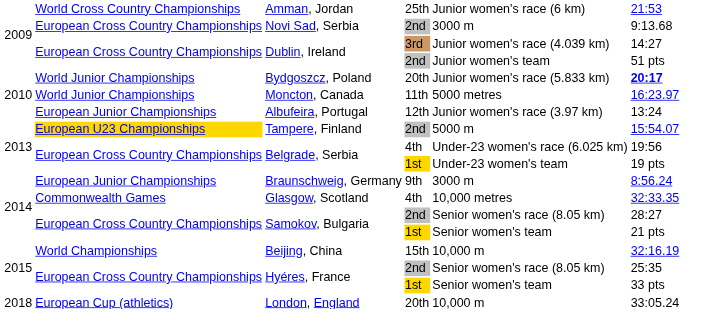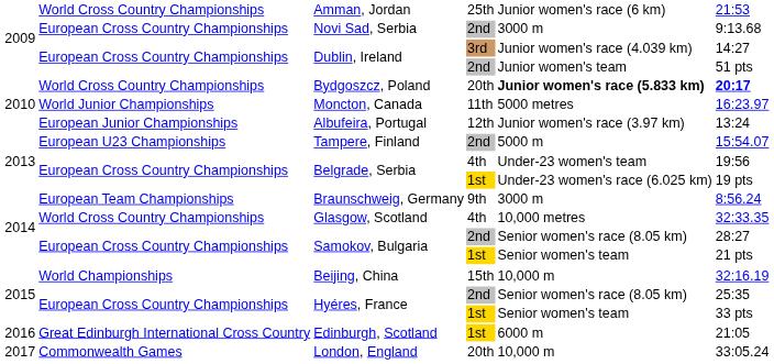Bydgoszcz, Poland | column 2: World Junior Championships -> World Cross Country Championships
Bydgoszcz, Poland | column 5: normal -> bold
Tampere, Finland | column 2: gold background -> no background
Belgrade, Serbia / 4th | column 5: Under-23 women's race (6.025 km) -> Under-23 women's team
Belgrade, Serbia / 1st | column 5: Under-23 women's team -> Under-23 women's race (6.025 km)
Braunschweig, Germany | column 2: European Junior Championships -> European Team Championships
Glasgow, Scotland | column 2: Commonwealth Games -> World Cross Country Championships
+ row: 2016 | Great Edinburgh International Cross Country | Edinburgh, Scotland | 1st | 6000 m | 21:05
London, England | column 1: 2018 -> 2017
London, England | column 2: European Cup (athletics) -> Commonwealth Games
